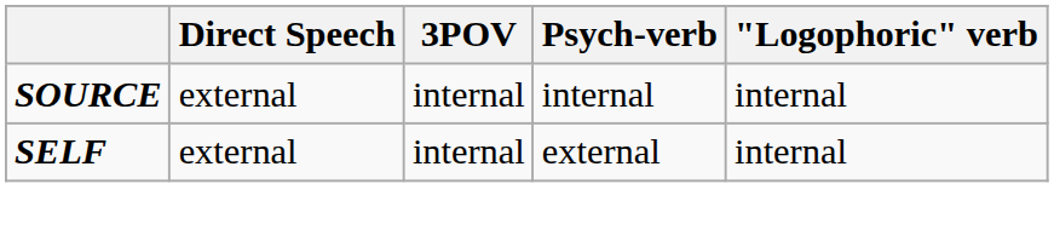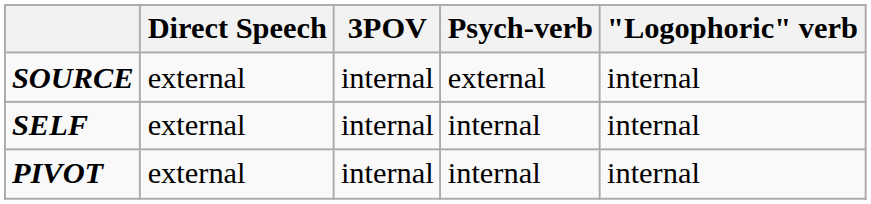SOURCE | Psych-verb: internal -> external
SELF | Psych-verb: external -> internal
+ row: PIVOT | external | internal | internal | internal
